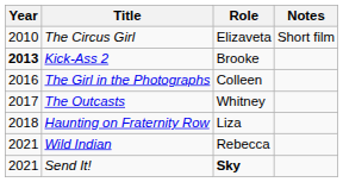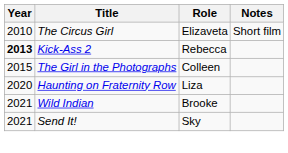Kick-Ass 2 | Role: Brooke -> Rebecca
The Girl in the Photographs | Year: 2016 -> 2015
- row: 2017 | The Outcasts | Whitney
Haunting on Fraternity Row | Year: 2018 -> 2020
Wild Indian | Role: Rebecca -> Brooke
Send It! | Role: bold -> normal
